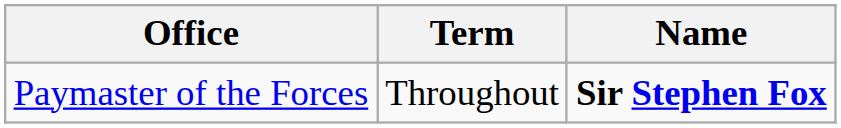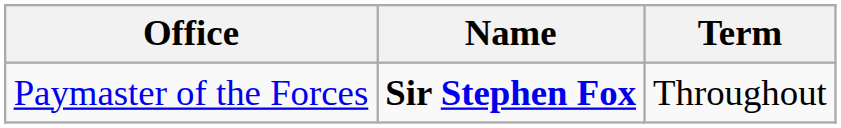columns swapped: Name <-> Term
